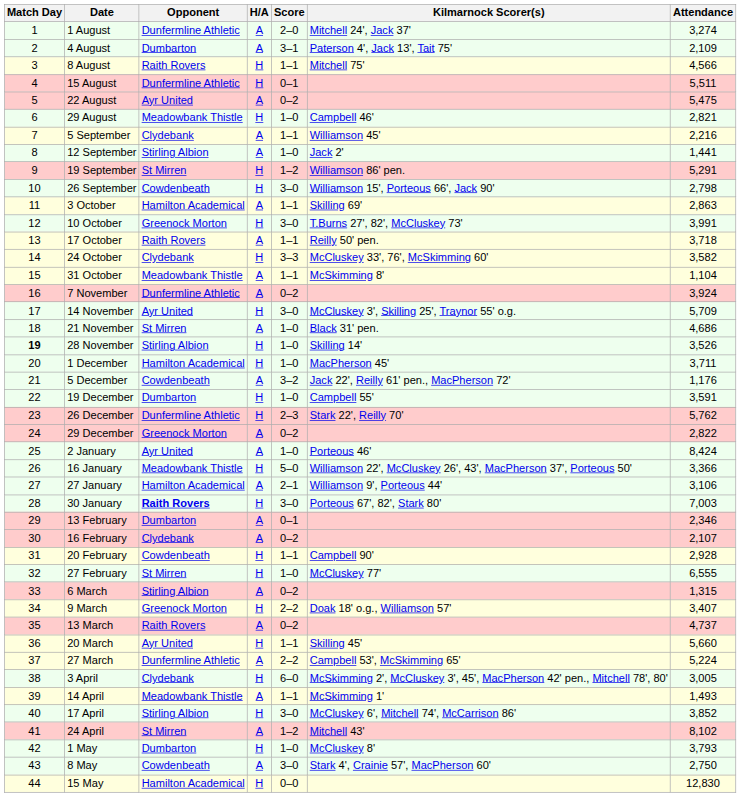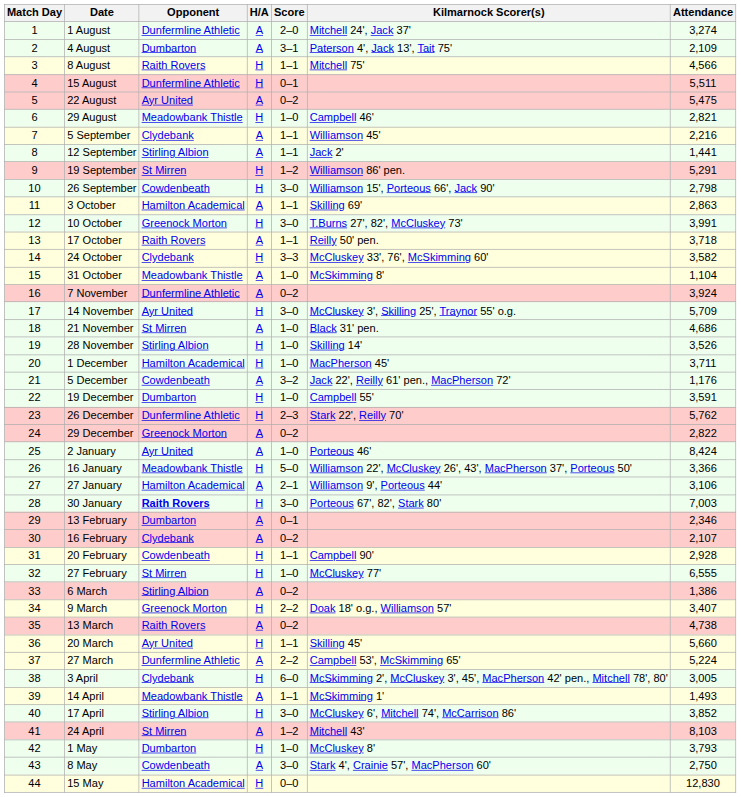12 September | Score: 1–0 -> 1–1
31 October | Score: 1–1 -> 1–0
28 November | Match Day: bold -> normal
6 March | Attendance: 1,315 -> 1,386
13 March | Attendance: 4,737 -> 4,738
24 April | Attendance: 8,102 -> 8,103
